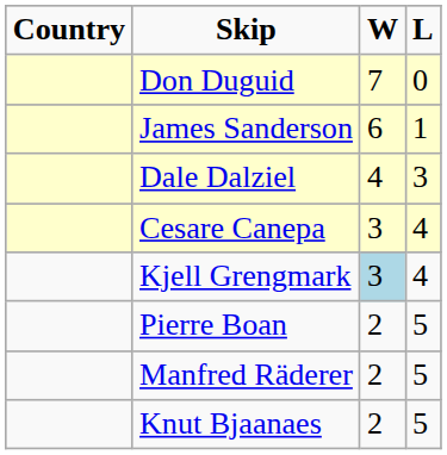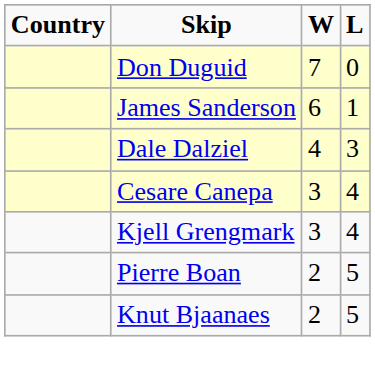Kjell Grengmark | W: lightblue background -> no background
- row: Manfred Räderer | 2 | 5
